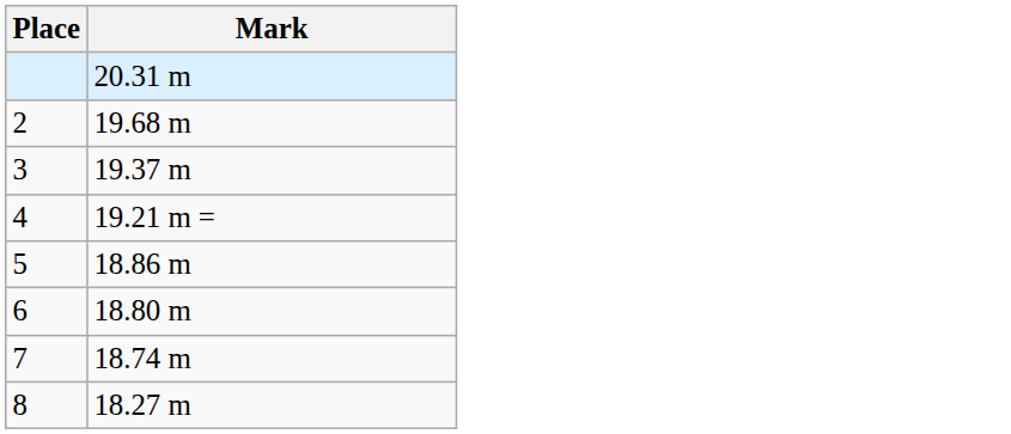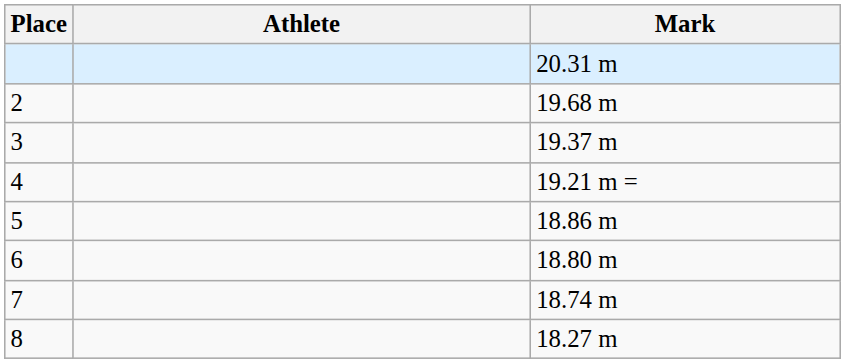+ column: Athlete
